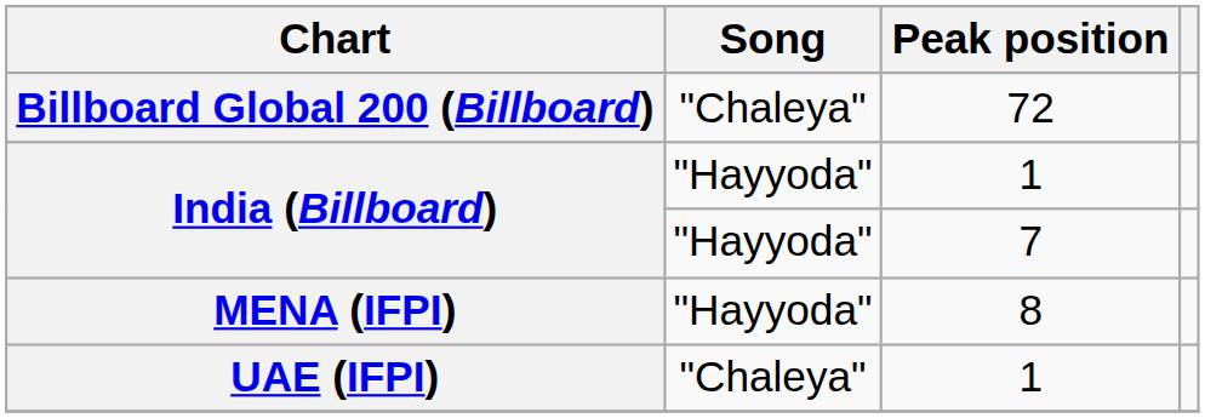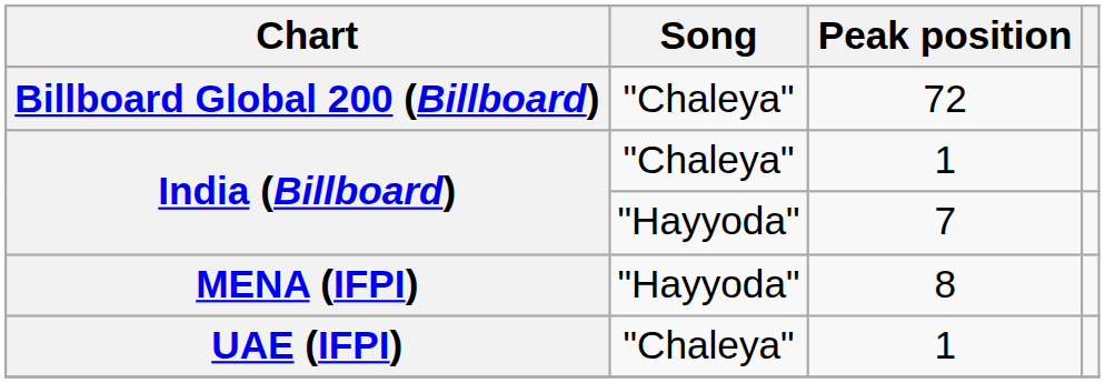India (Billboard) / 1 | Song: "Hayyoda" -> "Chaleya"
